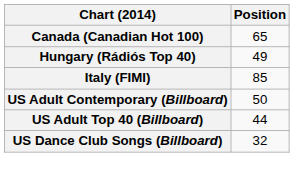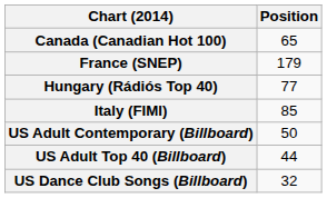+ row: France (SNEP) | 179
Hungary (Rádiós Top 40) | Position: 49 -> 77
